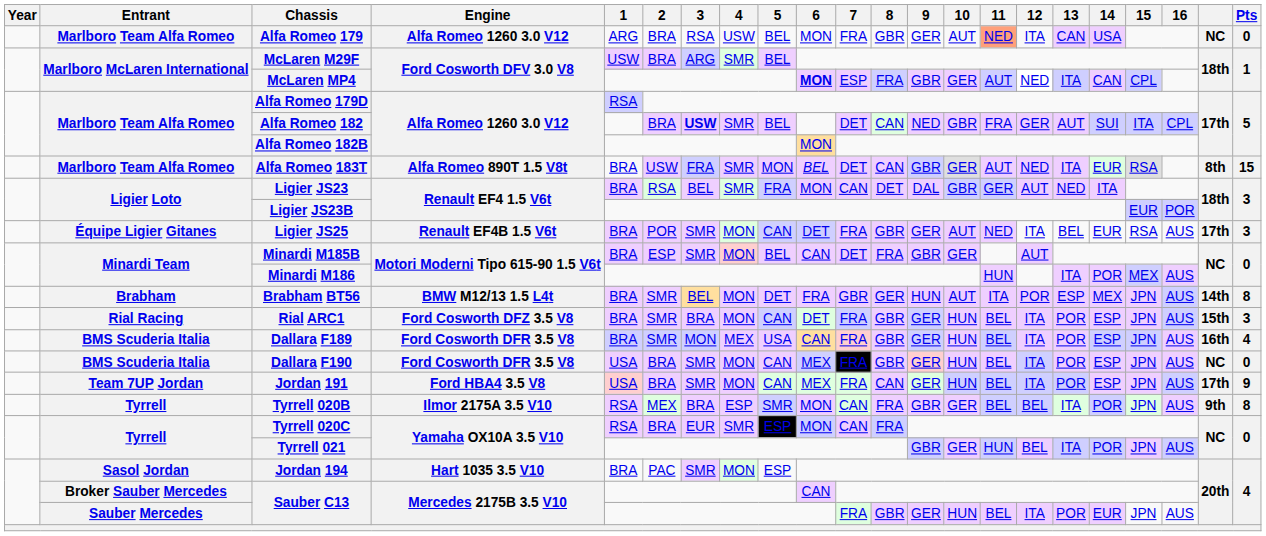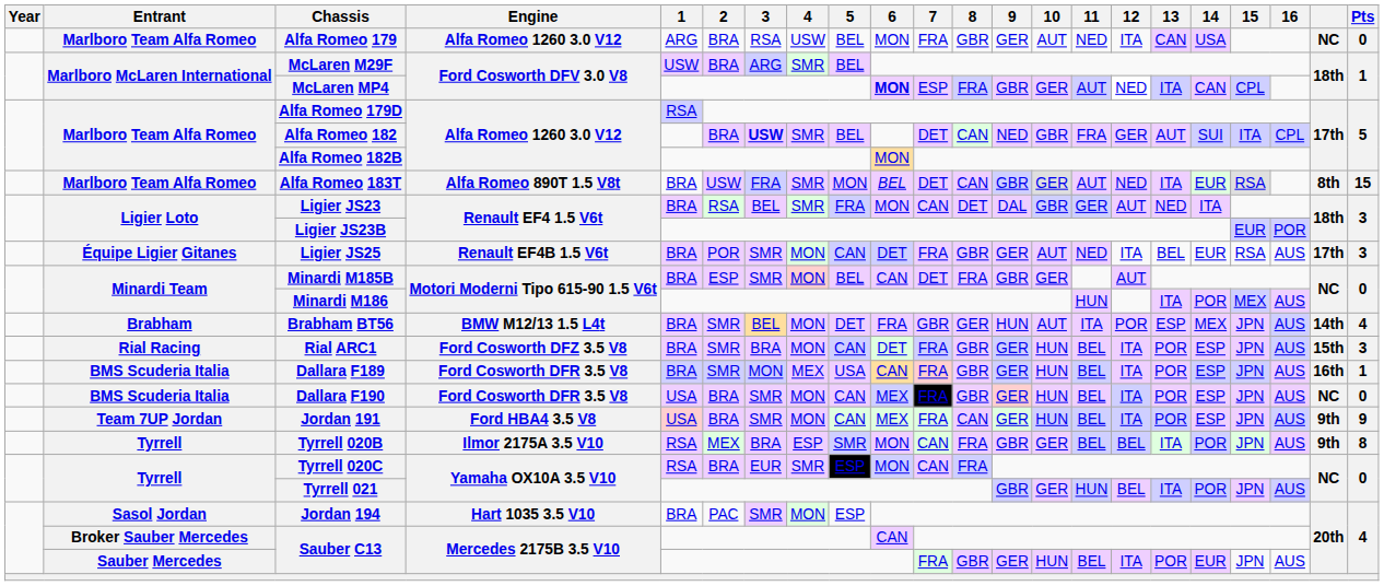Alfa Romeo 179 | 11: lightsalmon background -> no background
Brabham BT56 | Pts: 8 -> 4
Dallara F189 | Pts: 4 -> 1
Jordan 191 | column 21: 17th -> 9th
